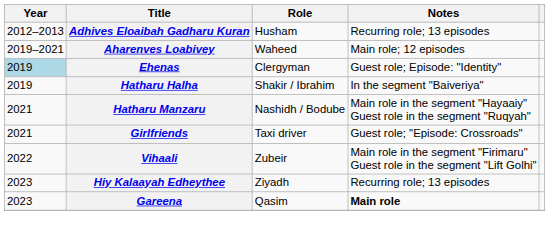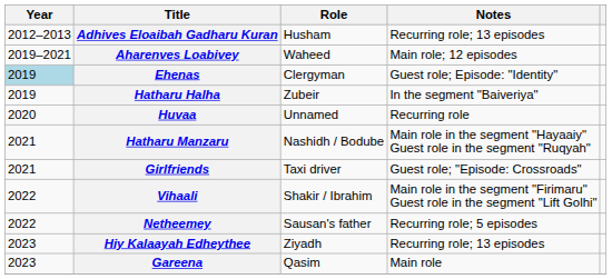Hatharu Halha | Role: Shakir / Ibrahim -> Zubeir
+ row: 2020 | Huvaa | Unnamed | Recurring role
Vihaali | Role: Zubeir -> Shakir / Ibrahim
+ row: 2022 | Netheemey | Sausan's father | Recurring role; 5 episodes
Gareena | Notes: bold -> normal
